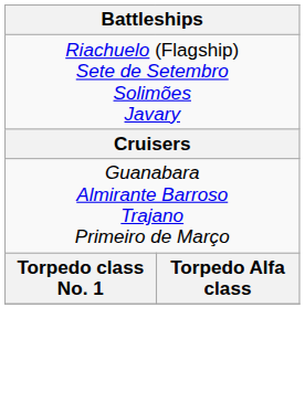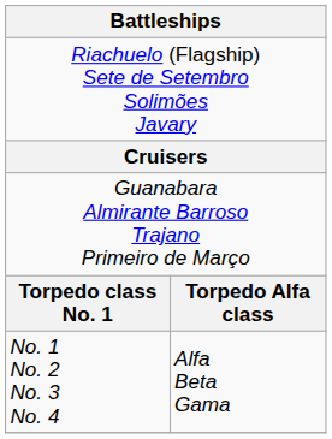+ row: No. 1 No. 2 No. 3 No. 4 | Alfa Beta Gama
